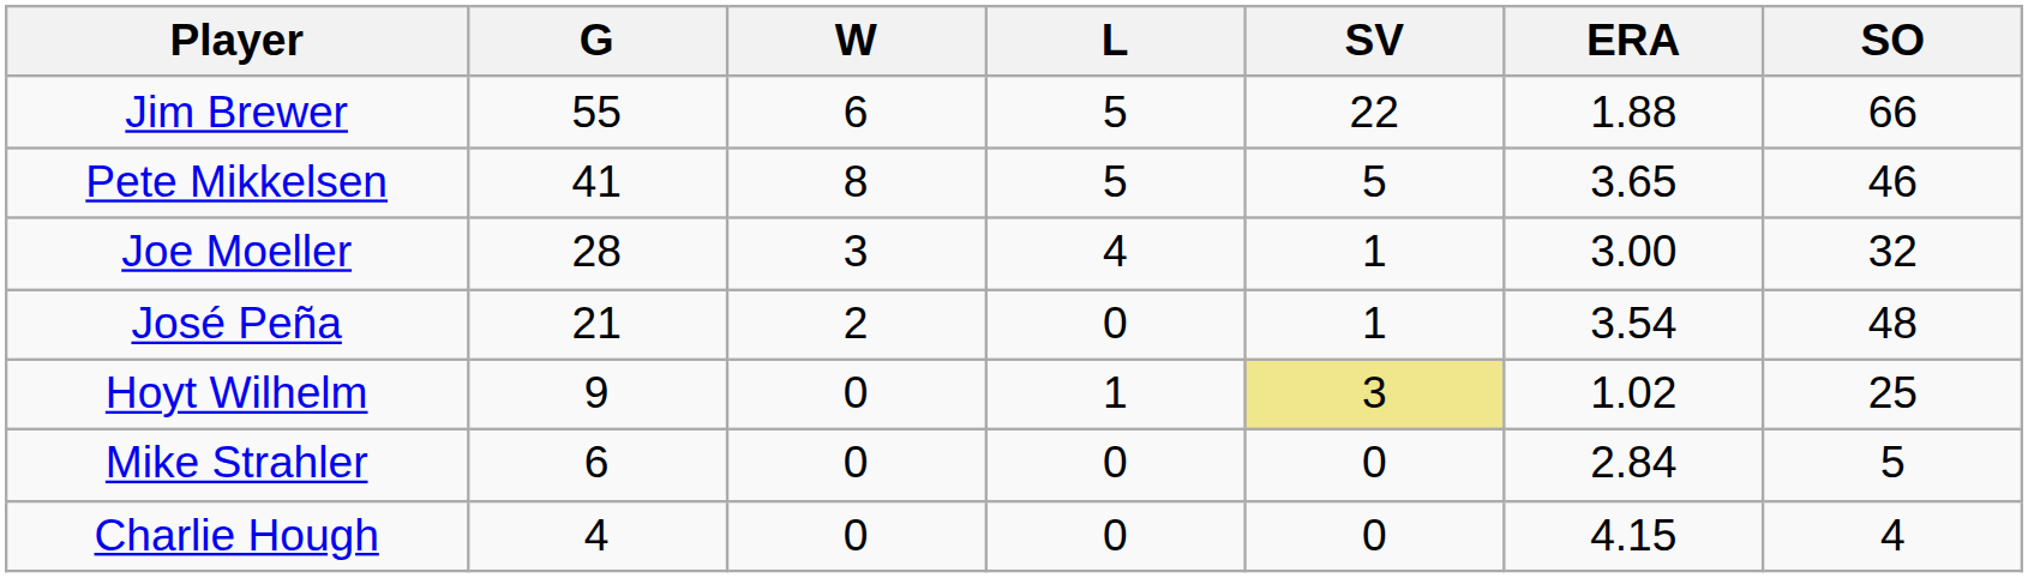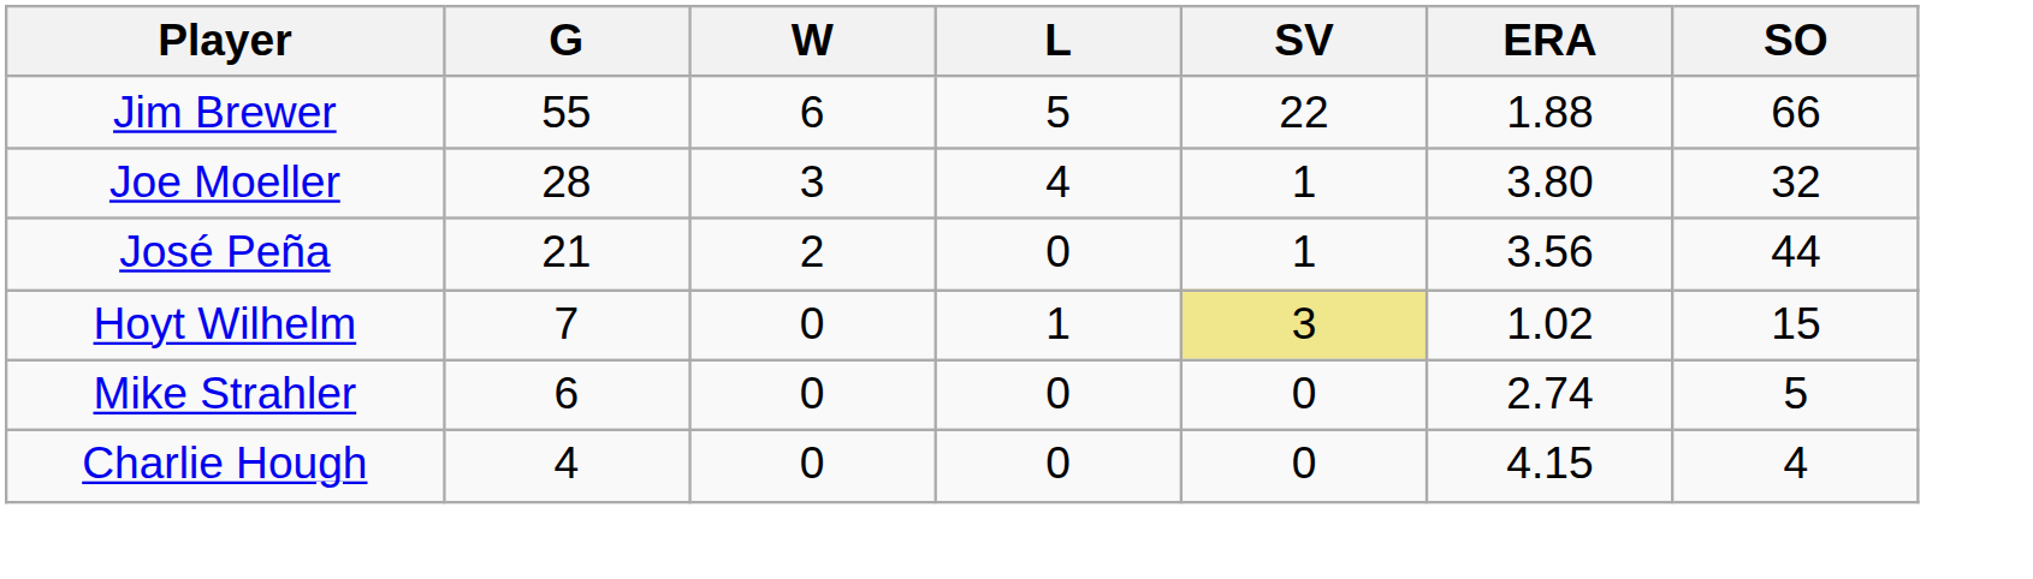- row: Pete Mikkelsen | 41 | 8 | 5 | 5 | 3.65 | 46
Joe Moeller | ERA: 3.00 -> 3.80
José Peña | ERA: 3.54 -> 3.56
José Peña | SO: 48 -> 44
Hoyt Wilhelm | G: 9 -> 7
Hoyt Wilhelm | SO: 25 -> 15
Mike Strahler | ERA: 2.84 -> 2.74
